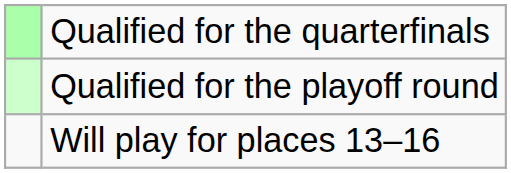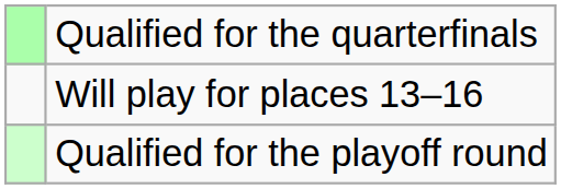rows swapped: Qualified for the playoff round <-> Will play for places 13–16
